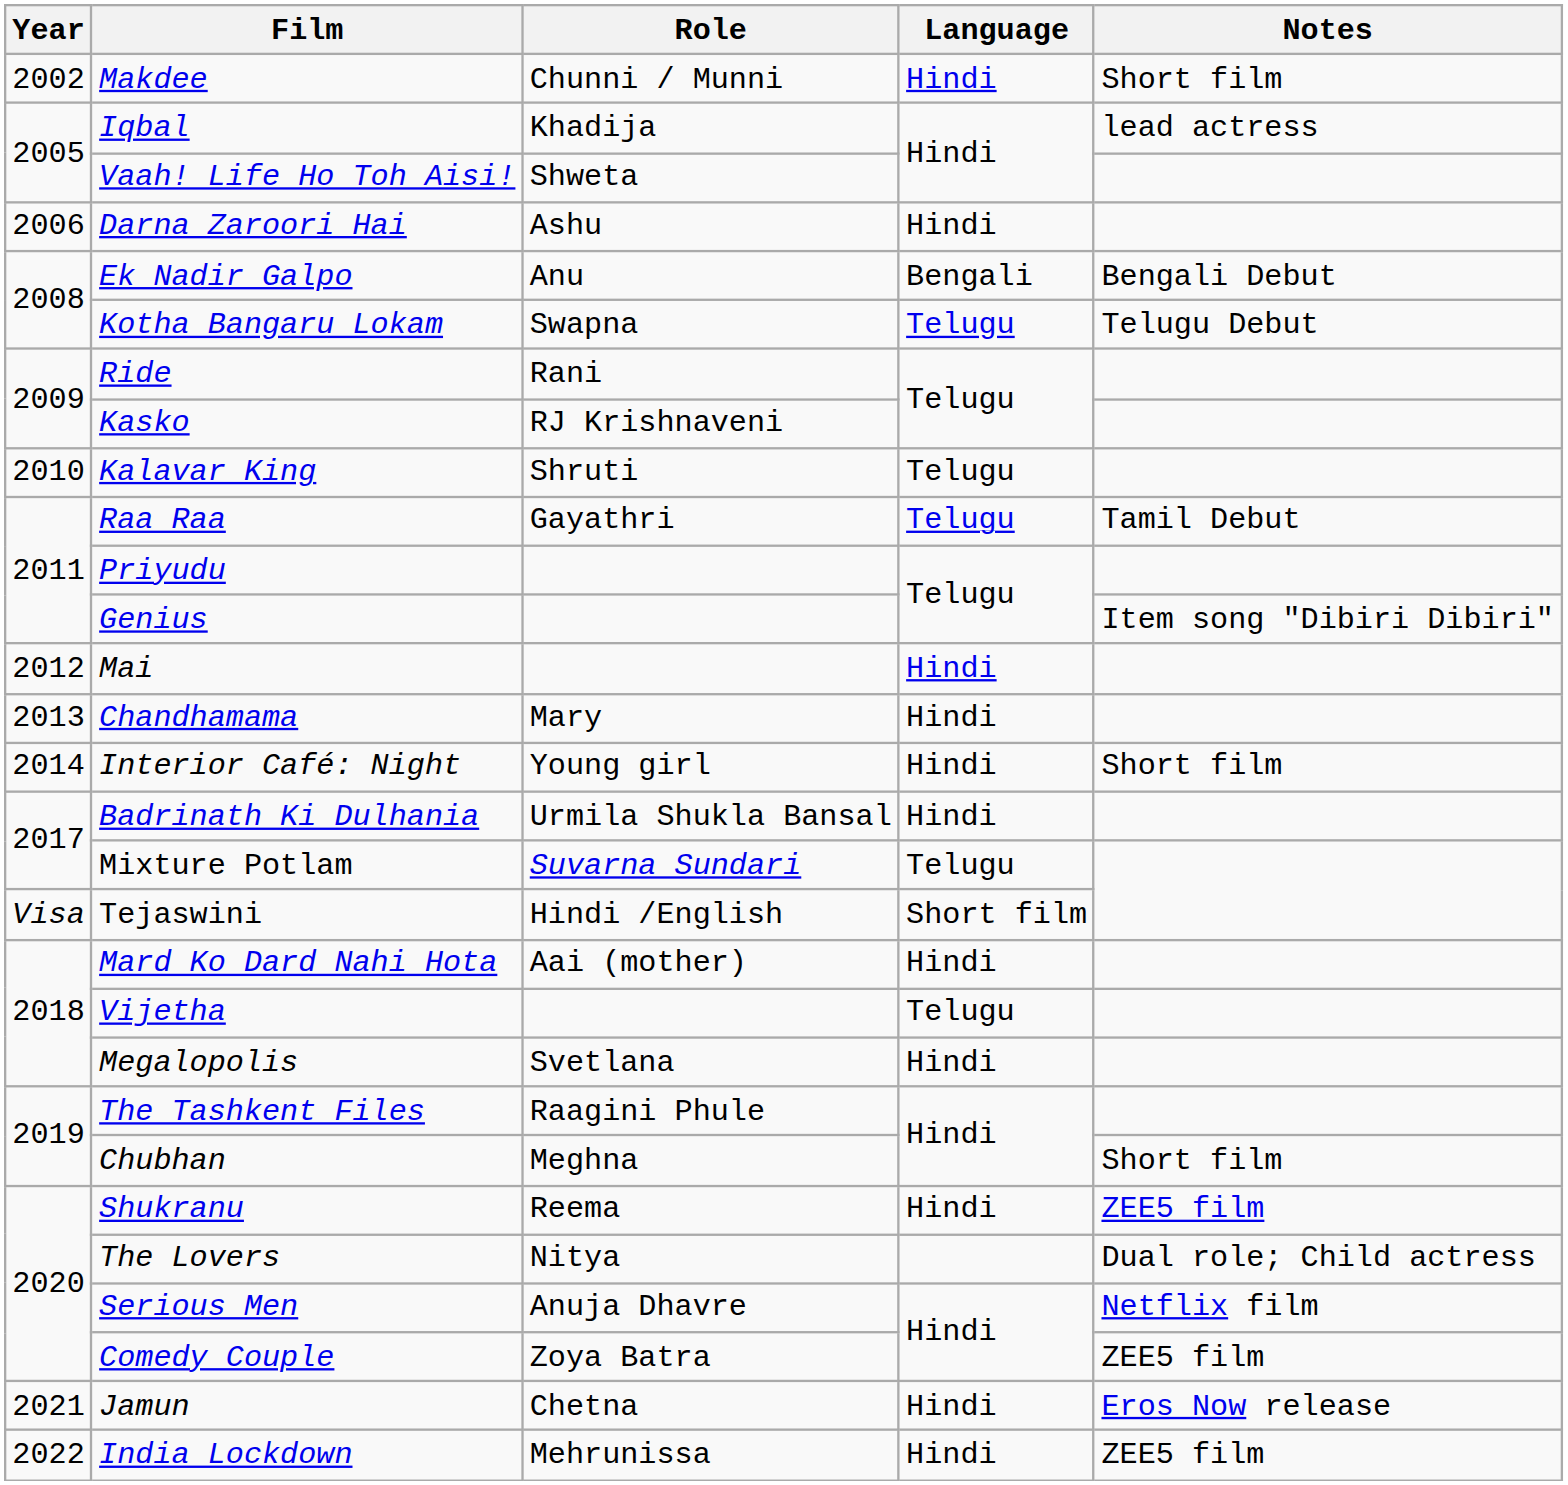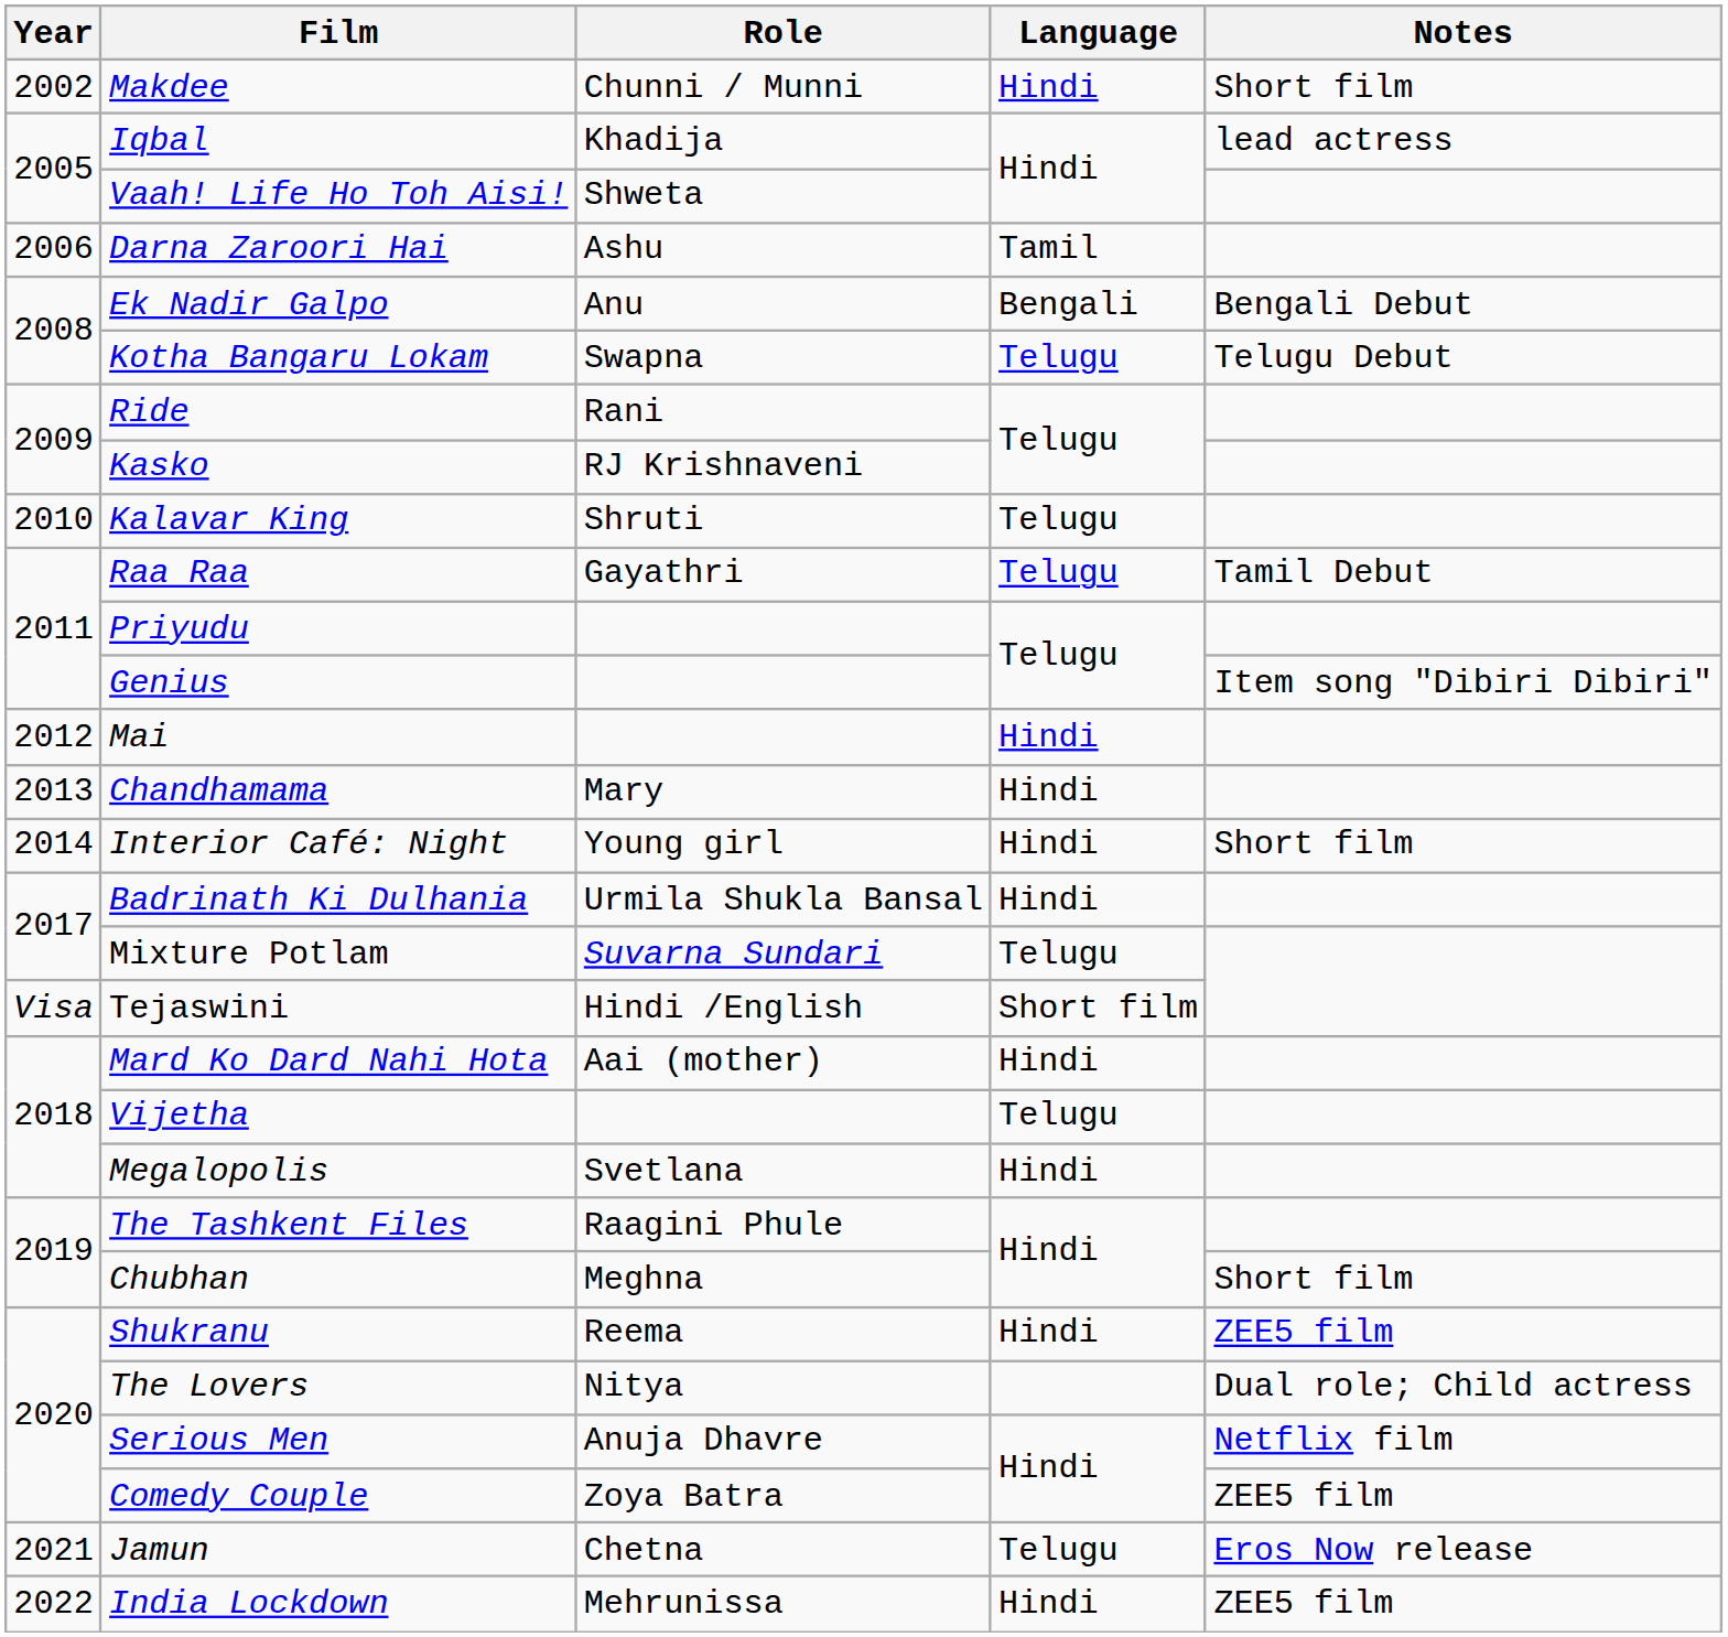Darna Zaroori Hai | Language: Hindi -> Tamil
Jamun | Language: Hindi -> Telugu
